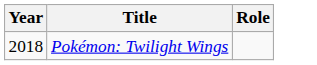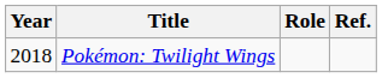+ column: Ref.
